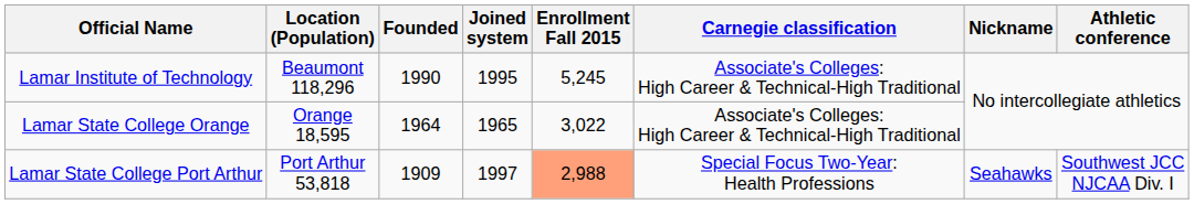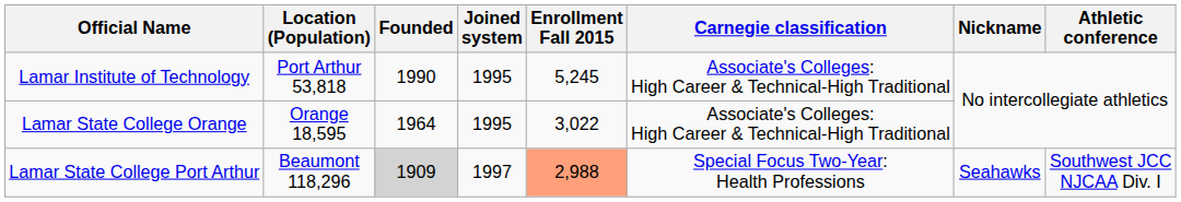Lamar Institute of Technology | Location (Population): Beaumont 118,296 -> Port Arthur 53,818
Lamar State College Orange | Joined system: 1965 -> 1995
Lamar State College Port Arthur | Location (Population): Port Arthur 53,818 -> Beaumont 118,296
Lamar State College Port Arthur | Founded: no background -> lightgrey background
